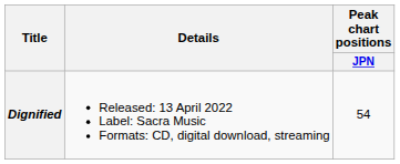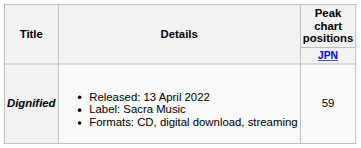Dignified | Peak chart positions / JPN: 54 -> 59
